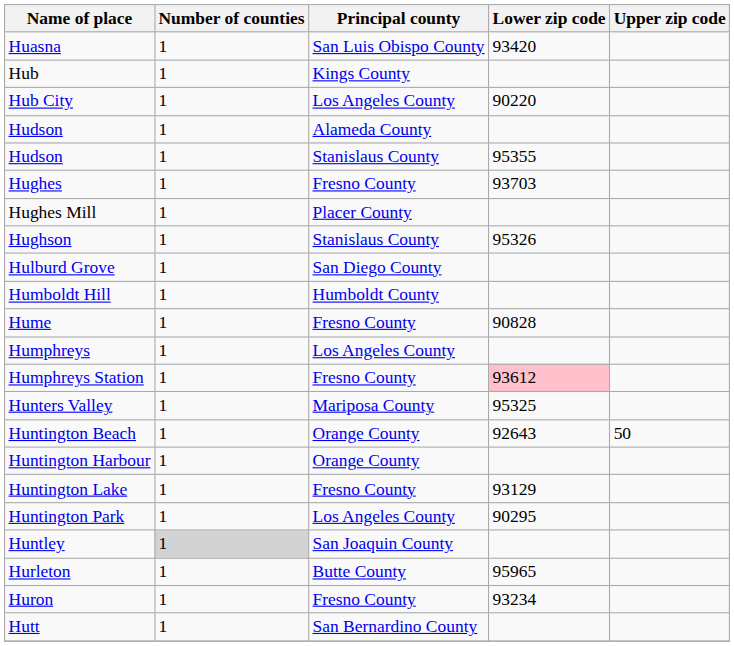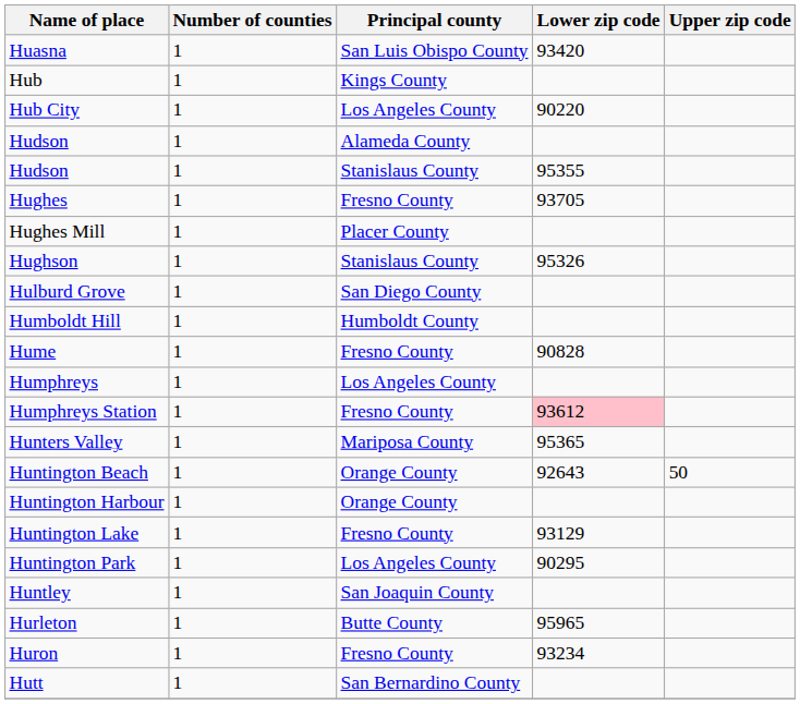Hughes | Lower zip code: 93703 -> 93705
Hunters Valley | Lower zip code: 95325 -> 95365
Huntley | Number of counties: lightgrey background -> no background
